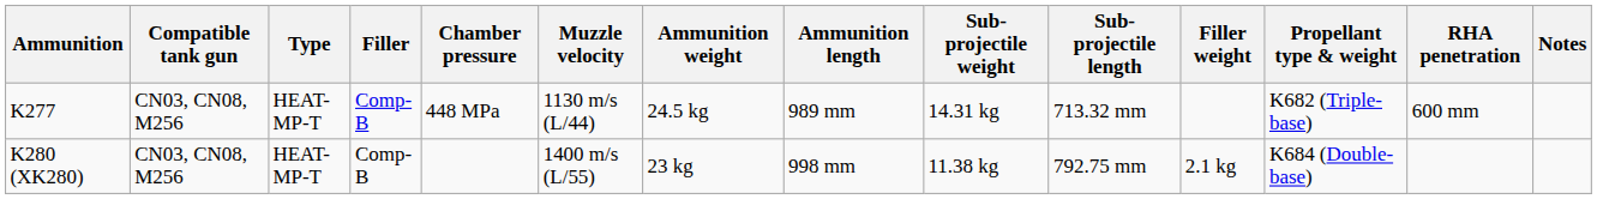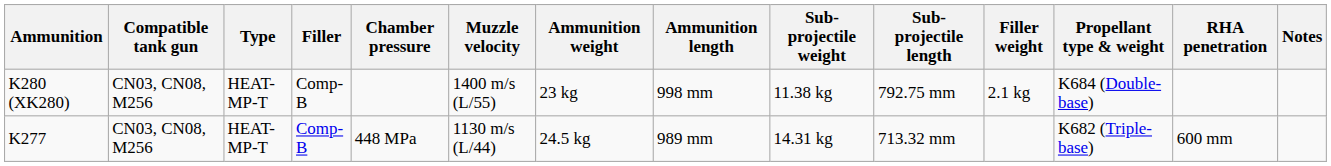rows swapped: K277 <-> K280 (XK280)
